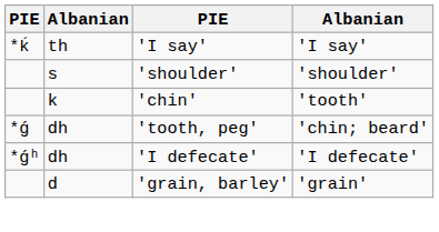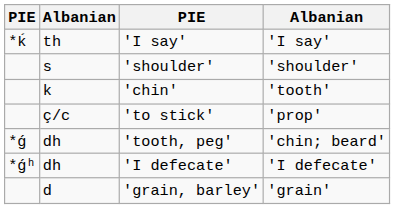+ row: ç/c | 'to stick' | 'prop'
